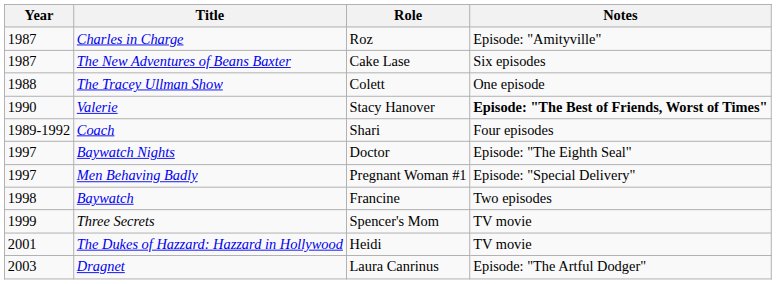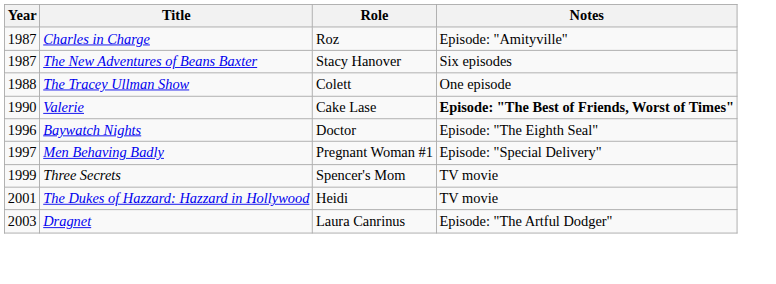The New Adventures of Beans Baxter | Role: Cake Lase -> Stacy Hanover
Valerie | Role: Stacy Hanover -> Cake Lase
- row: 1989-1992 | Coach | Shari | Four episodes
Baywatch Nights | Year: 1997 -> 1996
- row: 1998 | Baywatch | Francine | Two episodes
